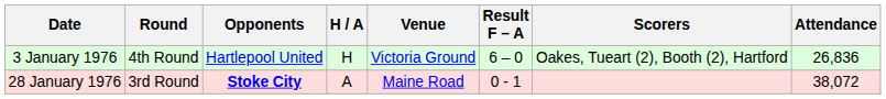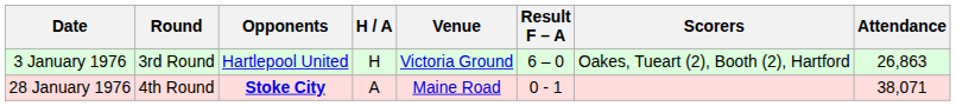3 January 1976 | Round: 4th Round -> 3rd Round
3 January 1976 | Attendance: 26,836 -> 26,863
28 January 1976 | Round: 3rd Round -> 4th Round
28 January 1976 | Attendance: 38,072 -> 38,071
